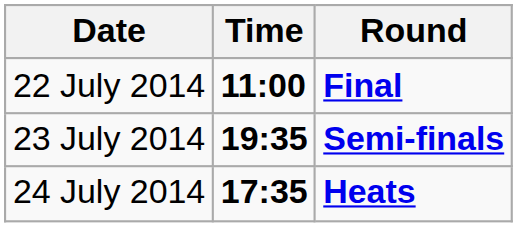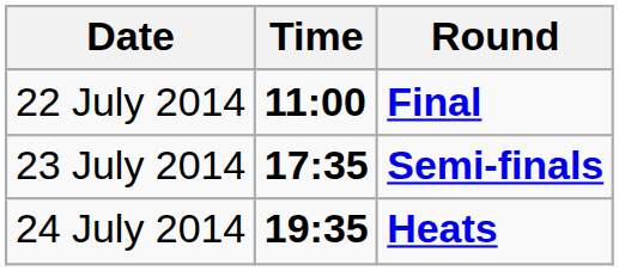23 July 2014 | Time: 19:35 -> 17:35
24 July 2014 | Time: 17:35 -> 19:35
